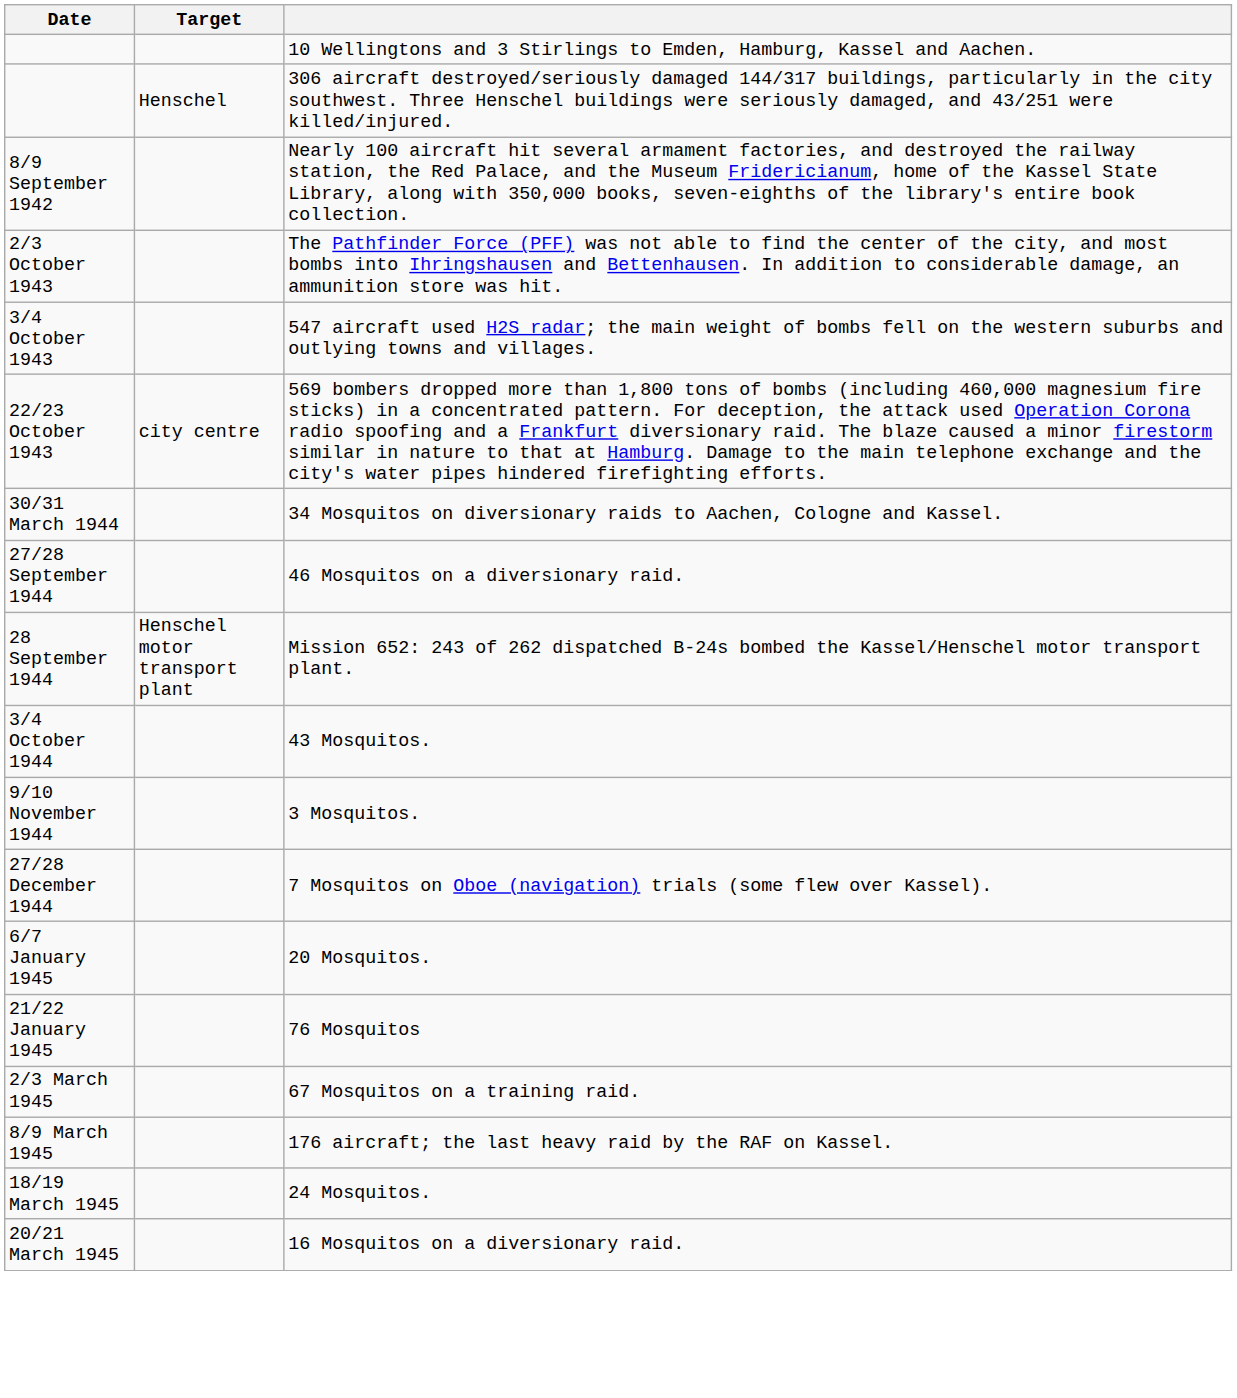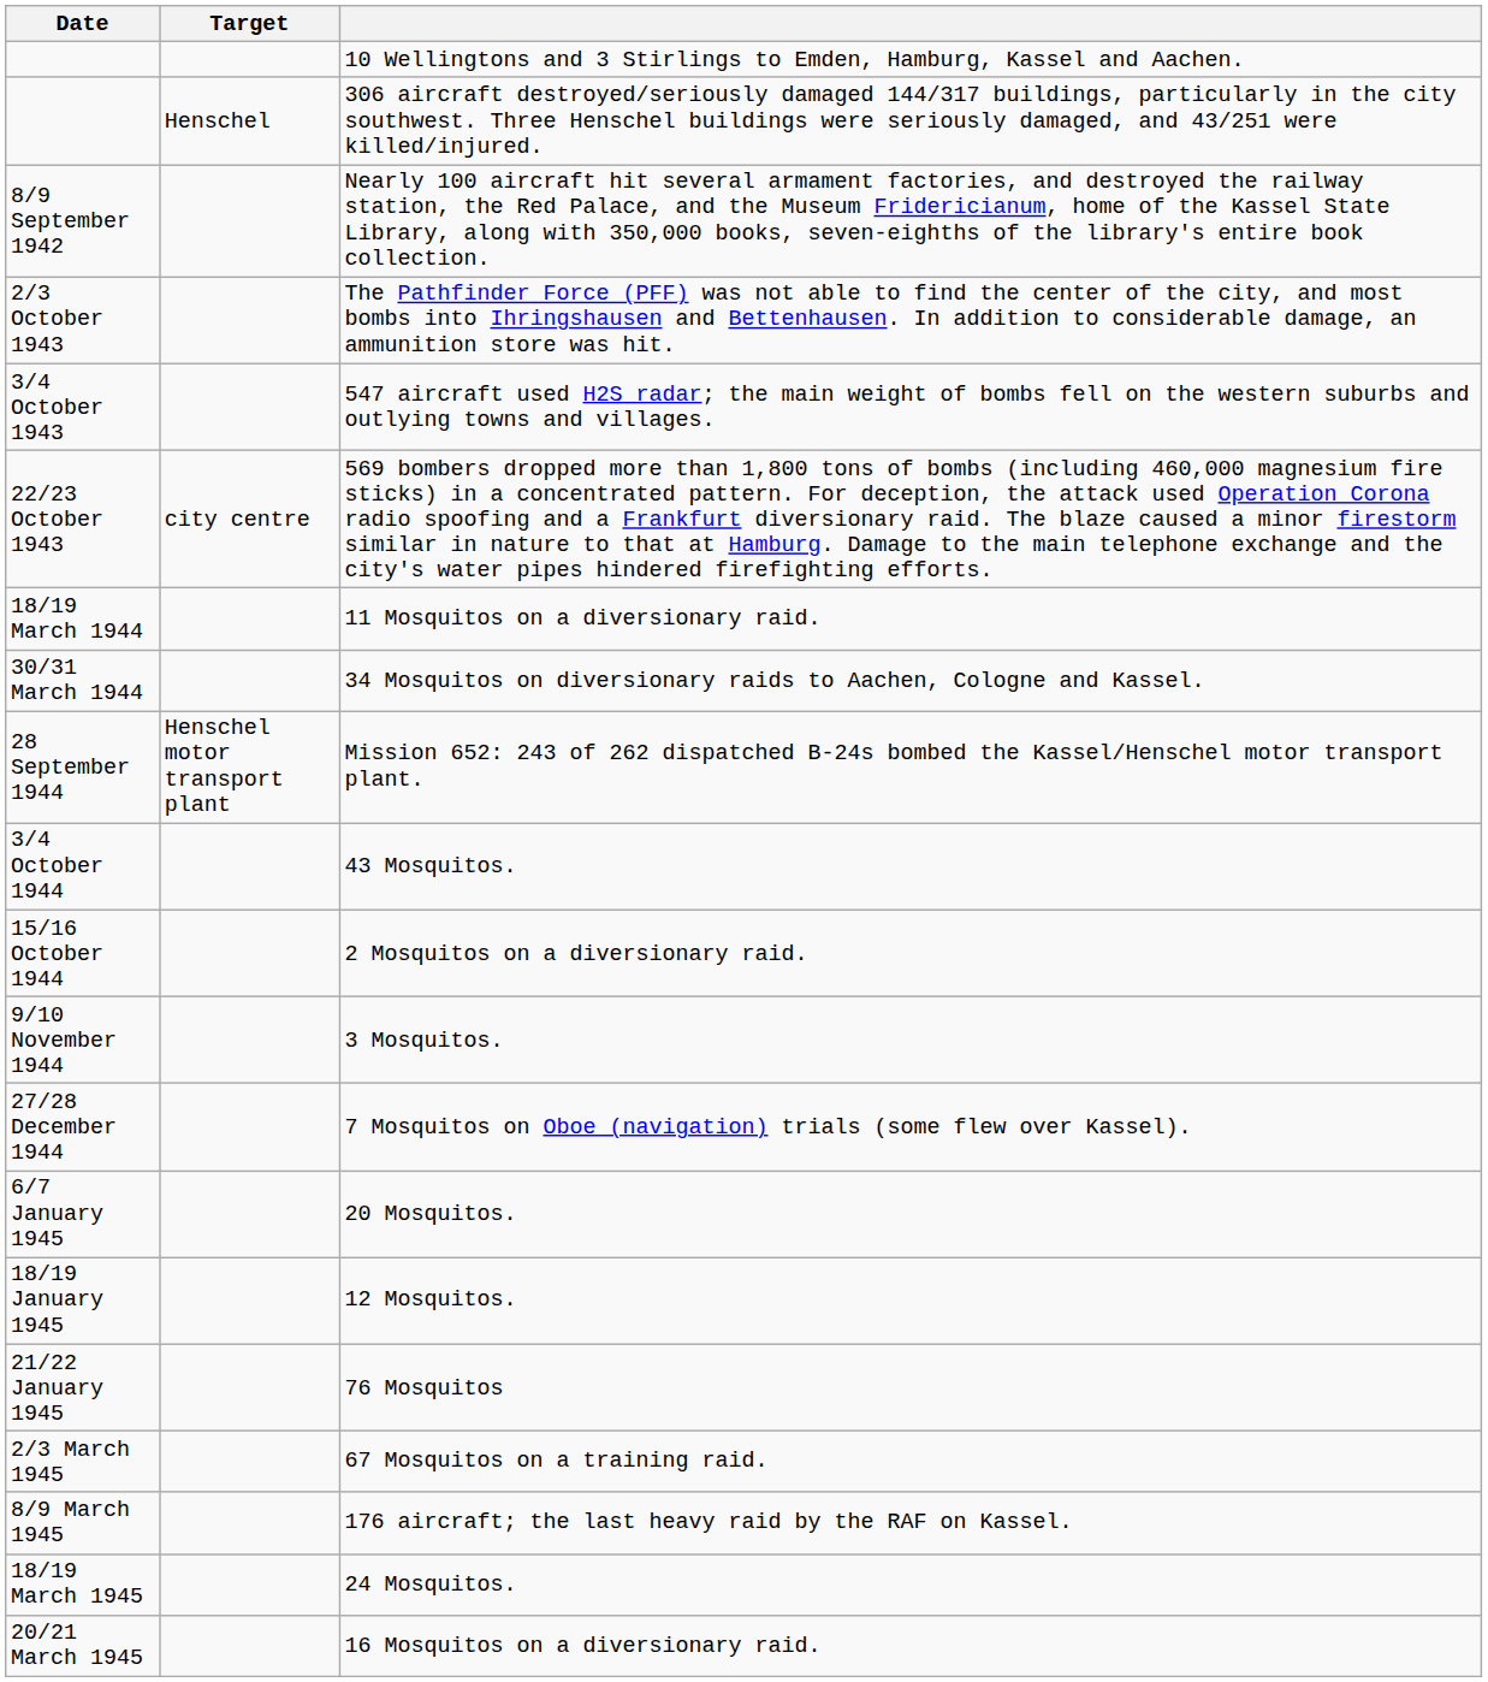+ row: 18/19 March 1944 | 11 Mosquitos on a diversionary raid.
- row: 27/28 September 1944 | 46 Mosquitos on a diversionary raid.
+ row: 15/16 October 1944 | 2 Mosquitos on a diversionary raid.
+ row: 18/19 January 1945 | 12 Mosquitos.
